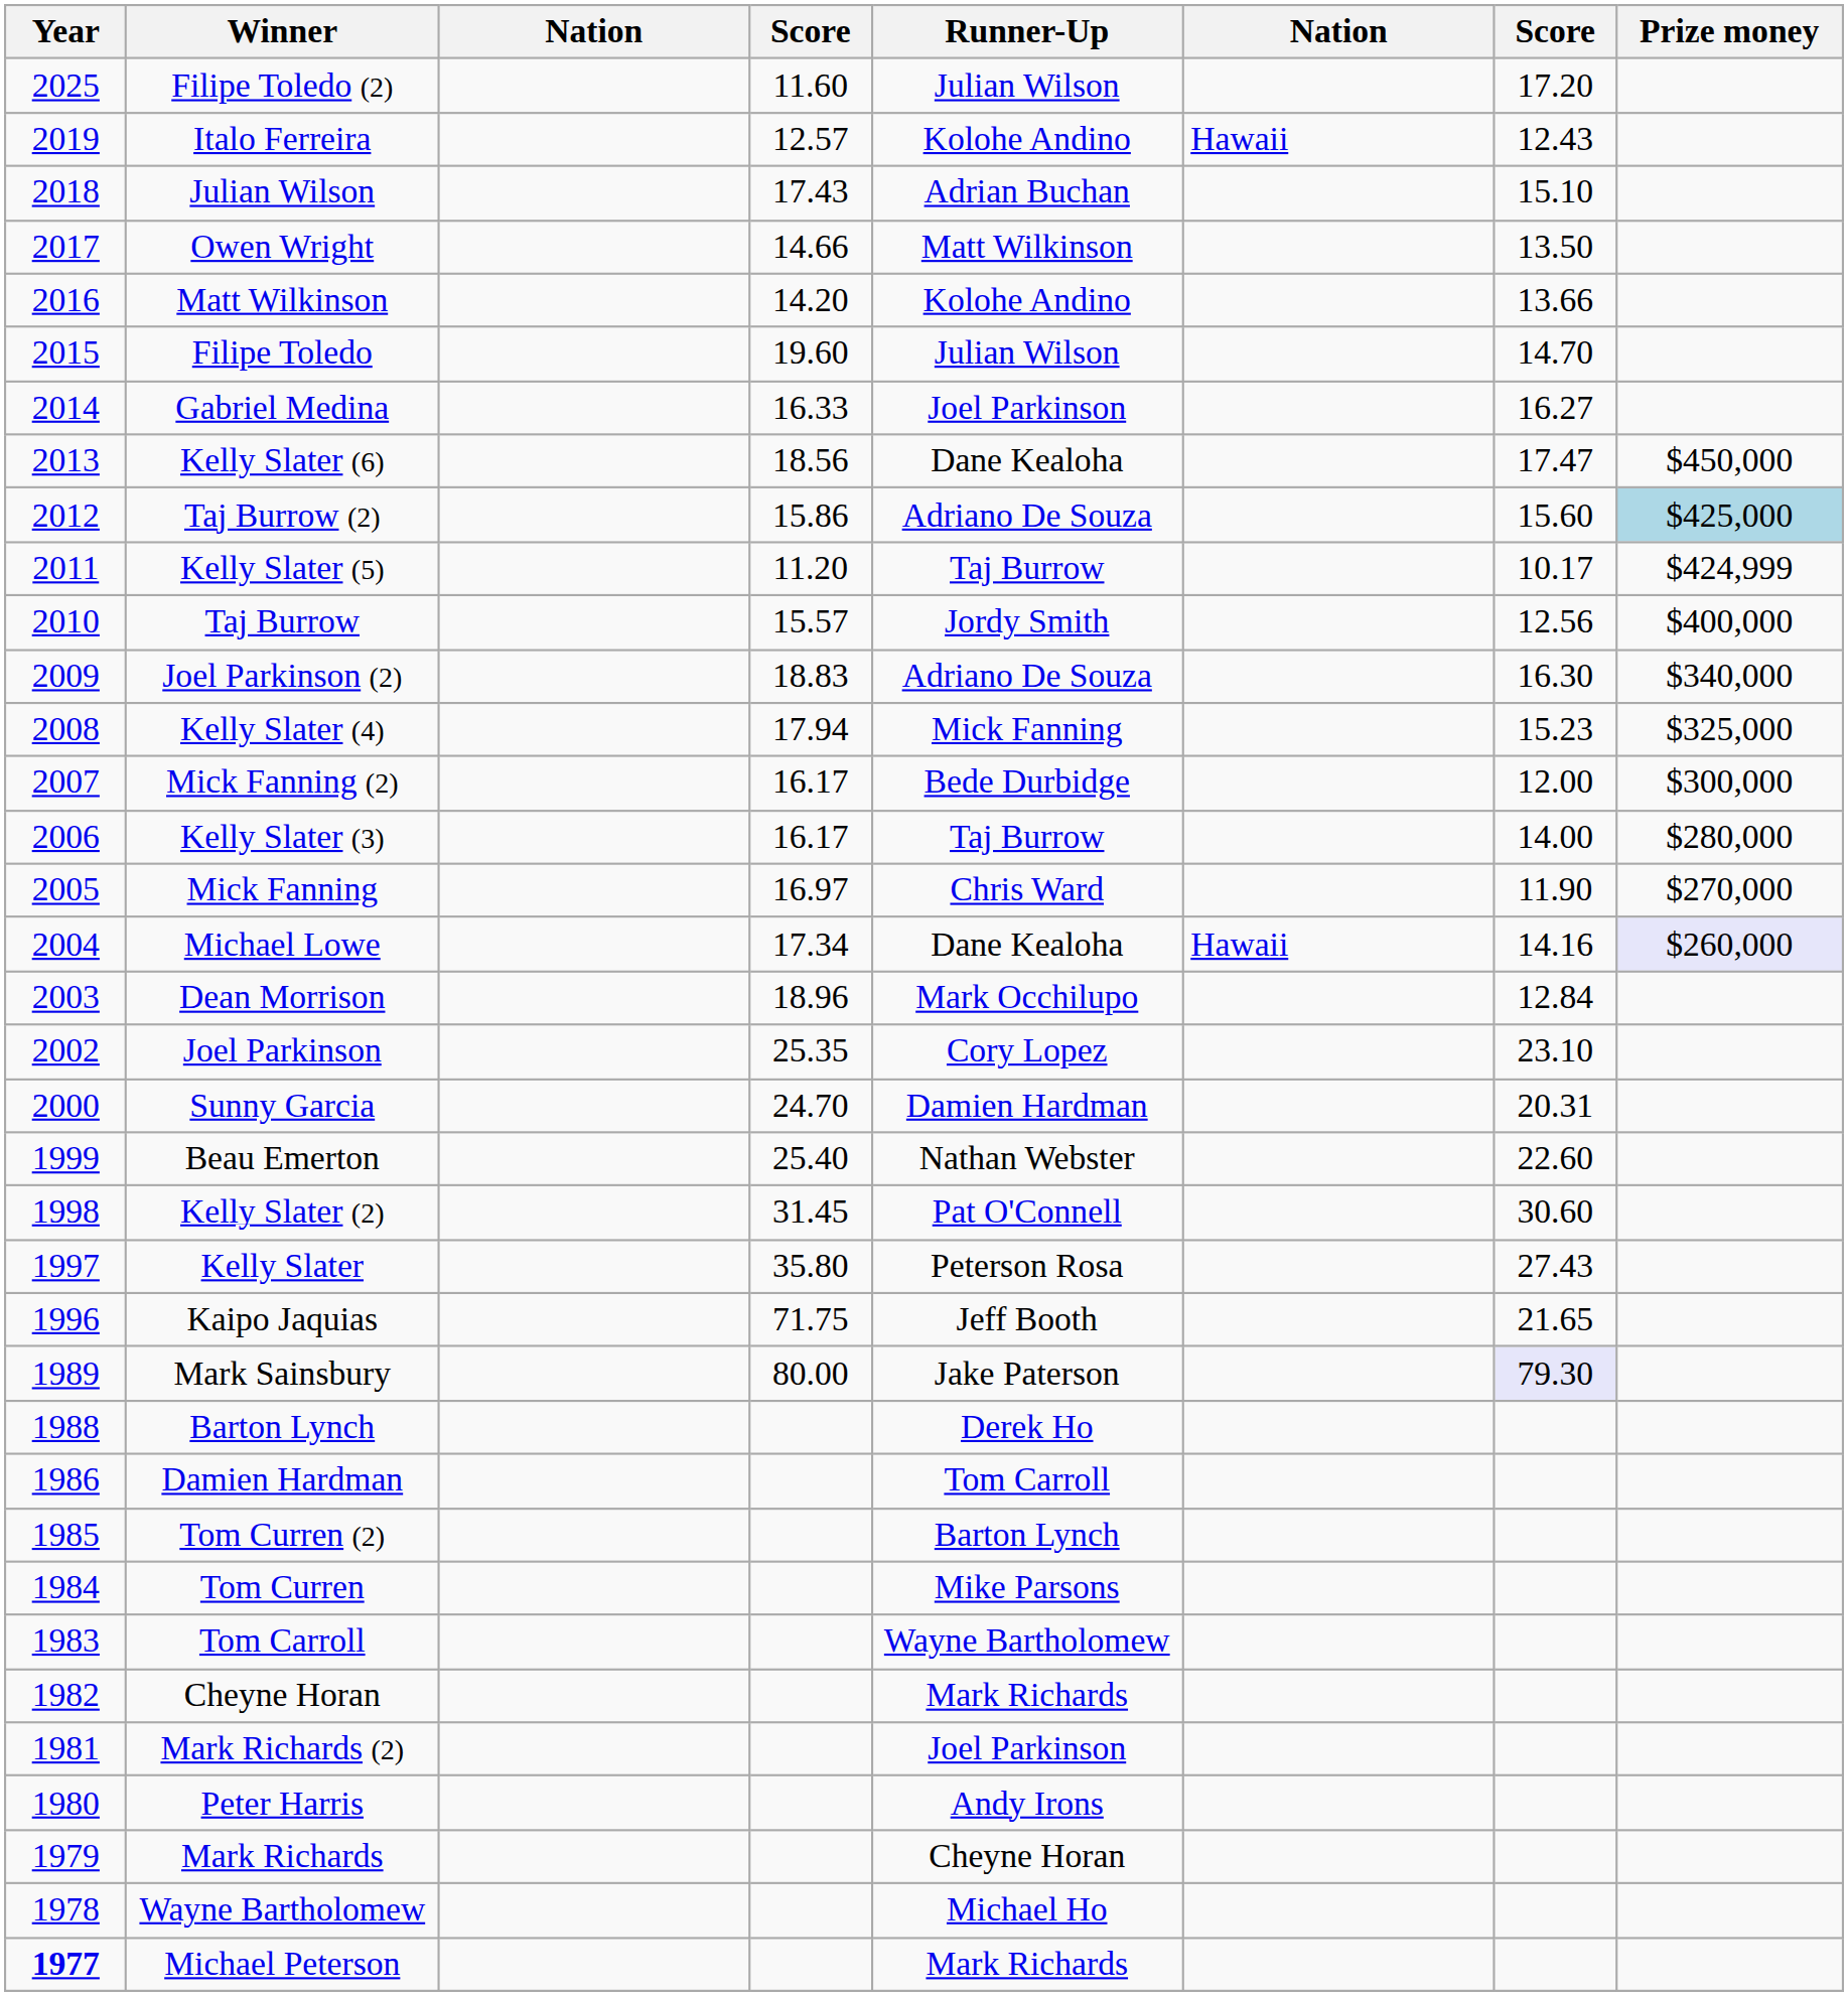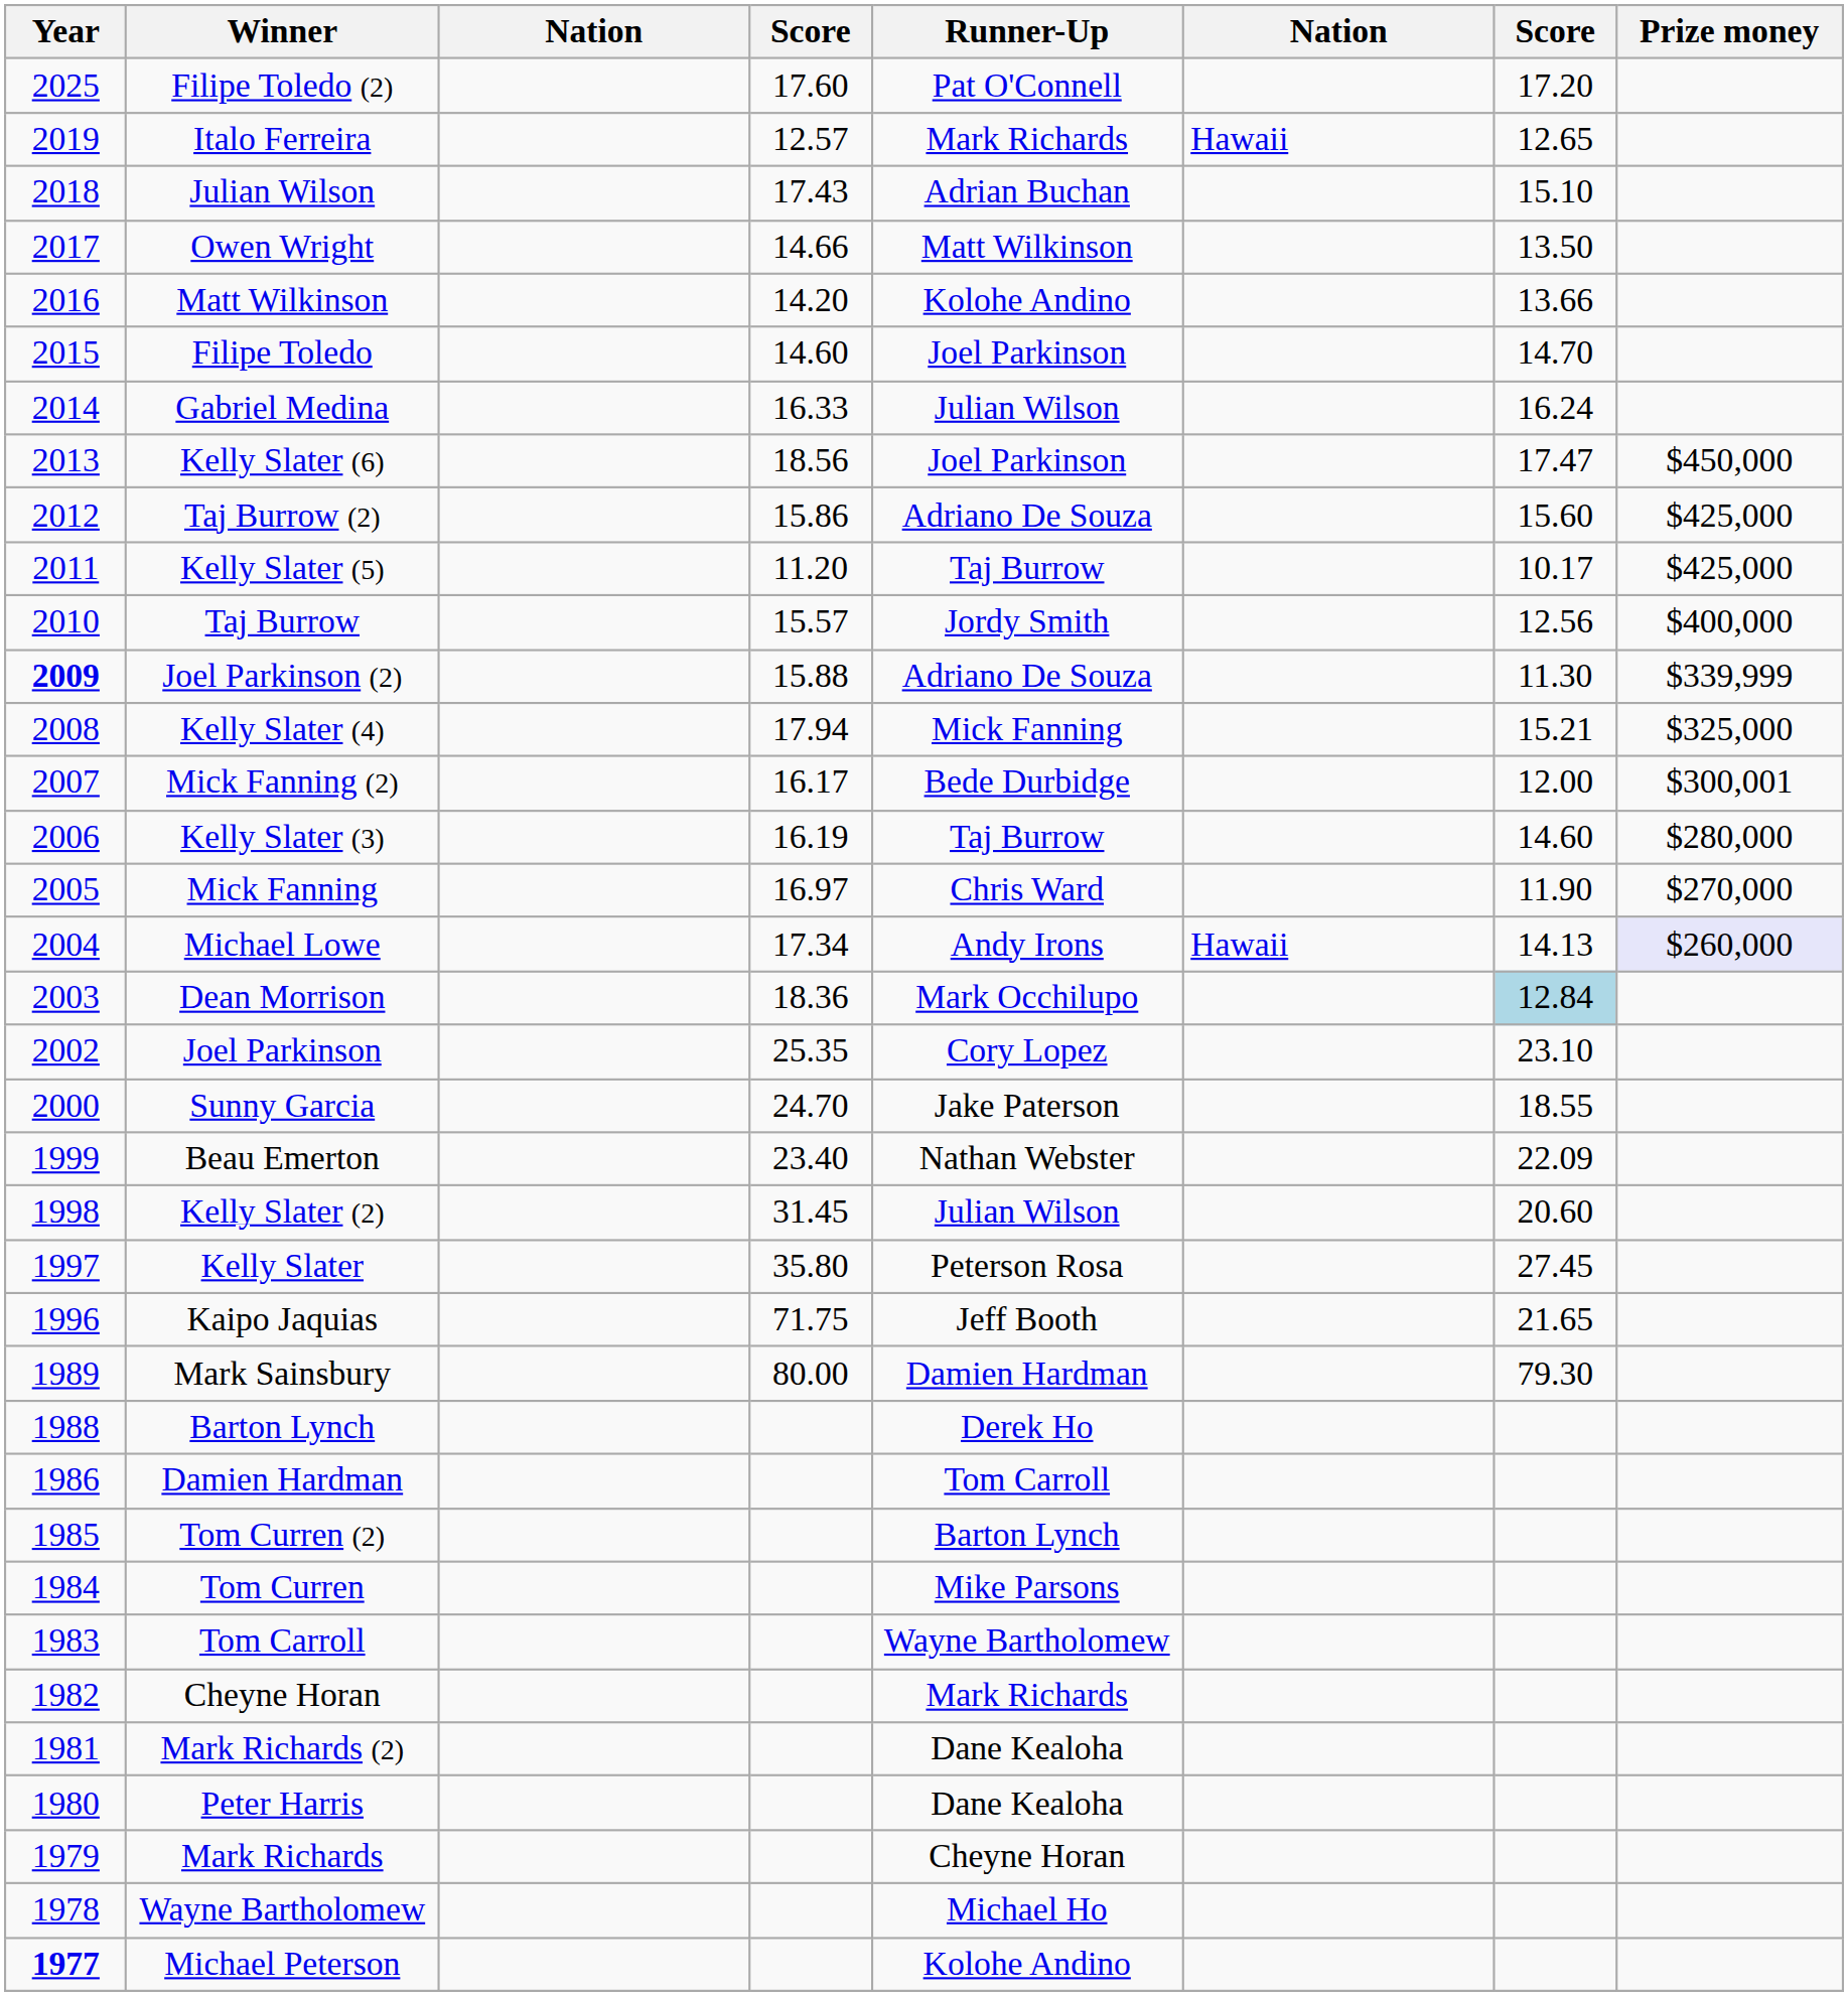Filipe Toledo (2) | column 4: 11.60 -> 17.60
Filipe Toledo (2) | Runner-Up: Julian Wilson -> Pat O'Connell
Italo Ferreira | Runner-Up: Kolohe Andino -> Mark Richards
Italo Ferreira | column 7: 12.43 -> 12.65
Filipe Toledo | column 4: 19.60 -> 14.60
Filipe Toledo | Runner-Up: Julian Wilson -> Joel Parkinson
Gabriel Medina | Runner-Up: Joel Parkinson -> Julian Wilson
Gabriel Medina | column 7: 16.27 -> 16.24
Kelly Slater (6) | Runner-Up: Dane Kealoha -> Joel Parkinson
Taj Burrow (2) | Prize money: lightblue background -> no background
Kelly Slater (5) | Prize money: $424,999 -> $425,000
Joel Parkinson (2) | Year: normal -> bold
Joel Parkinson (2) | column 4: 18.83 -> 15.88
Joel Parkinson (2) | column 7: 16.30 -> 11.30
Joel Parkinson (2) | Prize money: $340,000 -> $339,999
Kelly Slater (4) | column 7: 15.23 -> 15.21
Mick Fanning (2) | Prize money: $300,000 -> $300,001
Kelly Slater (3) | column 4: 16.17 -> 16.19
Kelly Slater (3) | column 7: 14.00 -> 14.60
Michael Lowe | Runner-Up: Dane Kealoha -> Andy Irons
Michael Lowe | column 7: 14.16 -> 14.13
Dean Morrison | column 4: 18.96 -> 18.36
Dean Morrison | column 7: no background -> lightblue background
Sunny Garcia | Runner-Up: Damien Hardman -> Jake Paterson
Sunny Garcia | column 7: 20.31 -> 18.55
Beau Emerton | column 4: 25.40 -> 23.40
Beau Emerton | column 7: 22.60 -> 22.09
Kelly Slater (2) | Runner-Up: Pat O'Connell -> Julian Wilson
Kelly Slater (2) | column 7: 30.60 -> 20.60
Kelly Slater | column 7: 27.43 -> 27.45
Mark Sainsbury | Runner-Up: Jake Paterson -> Damien Hardman
Mark Sainsbury | column 7: lavender background -> no background
Mark Richards (2) | Runner-Up: Joel Parkinson -> Dane Kealoha
Peter Harris | Runner-Up: Andy Irons -> Dane Kealoha
Michael Peterson | Runner-Up: Mark Richards -> Kolohe Andino
